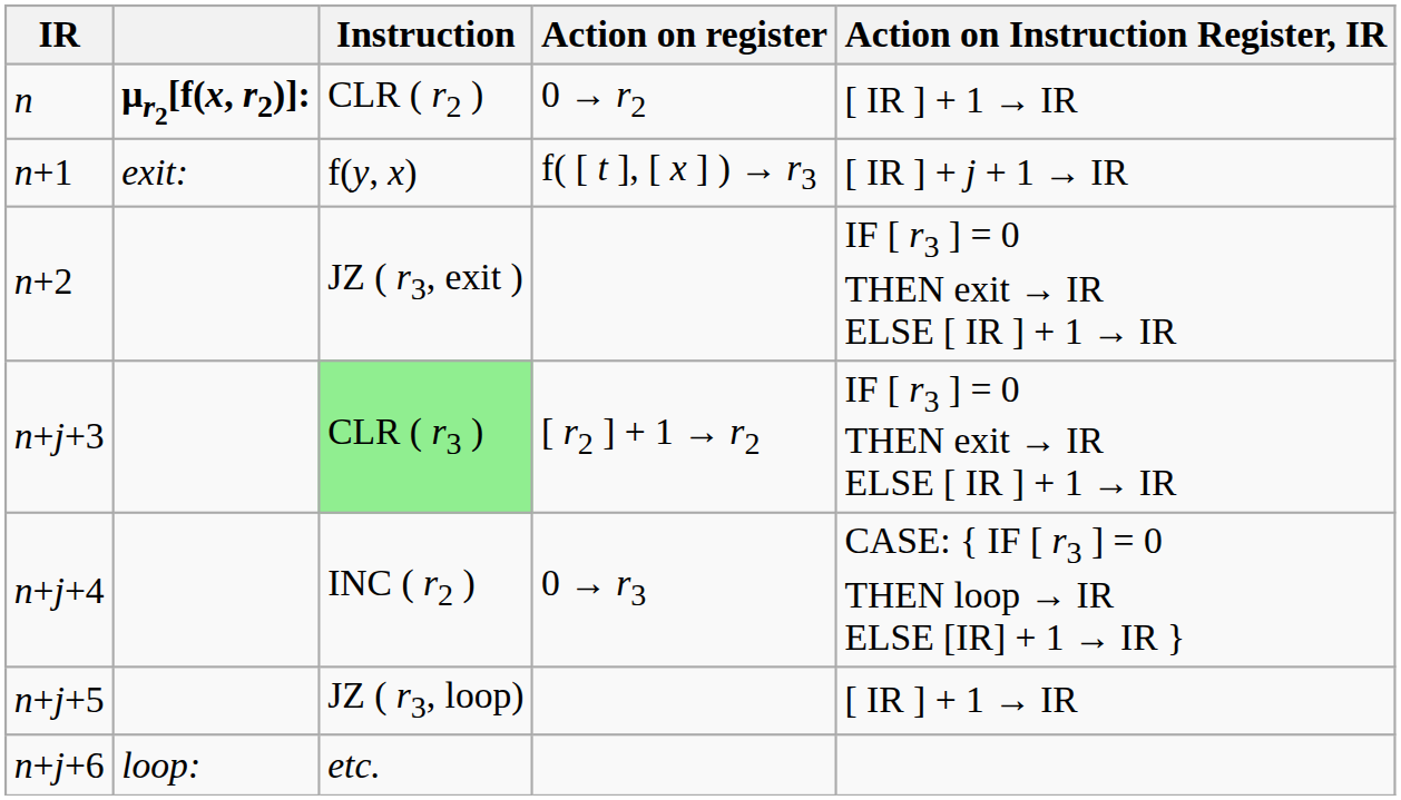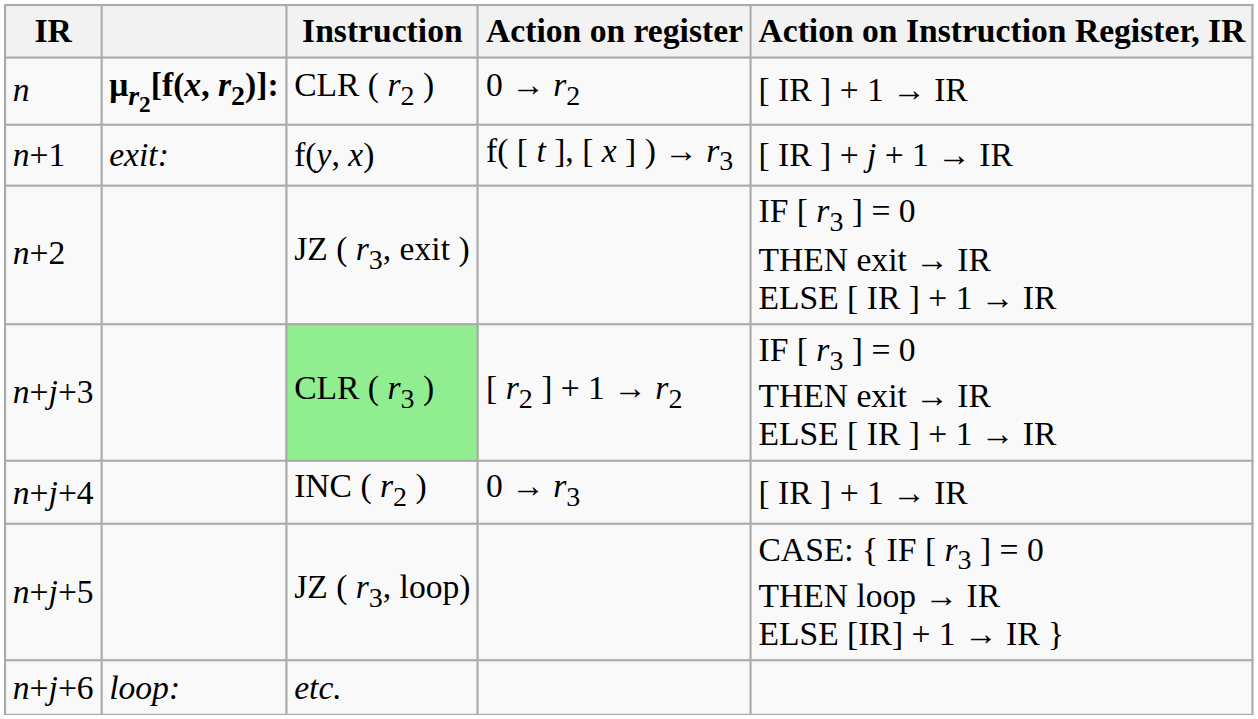n+j+4 | Action on Instruction Register, IR: CASE: { IF [ r3 ] = 0 THEN loop → IR ELSE [IR] + 1 → IR } -> [ IR ] + 1 → IR
n+j+5 | Action on Instruction Register, IR: [ IR ] + 1 → IR -> CASE: { IF [ r3 ] = 0 THEN loop → IR ELSE [IR] + 1 → IR }
